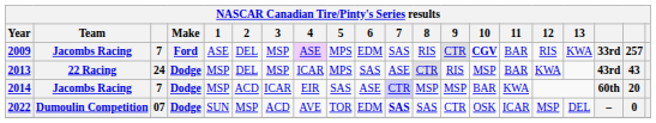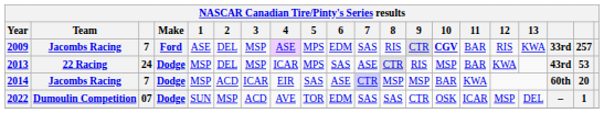2013 | column 19: 43 -> 53
2022 | 7: bold -> normal
2022 | column 19: 0 -> 1
